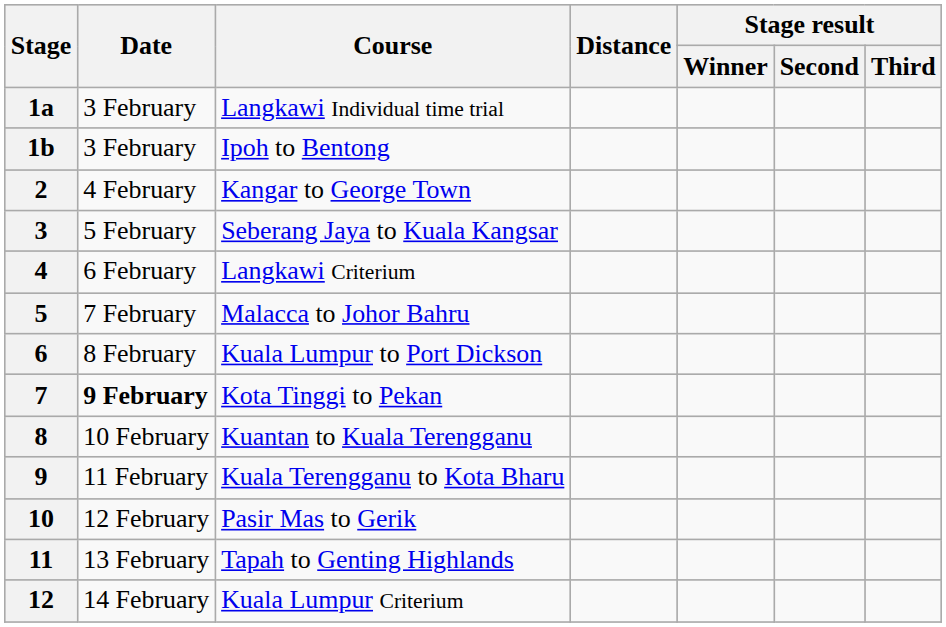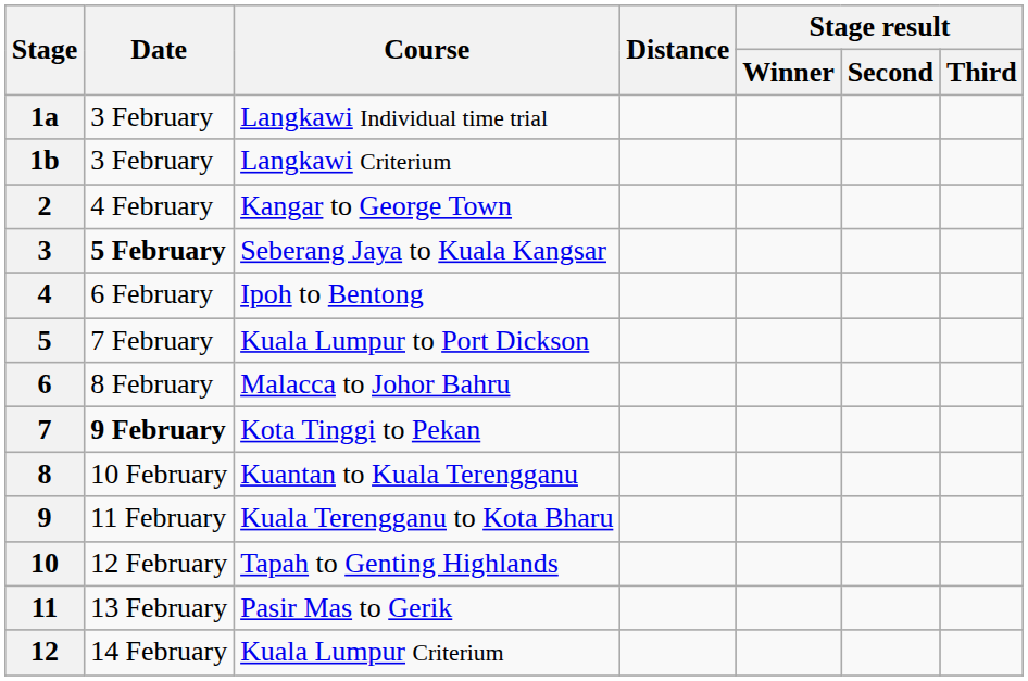1b | Course: Ipoh to Bentong -> Langkawi Criterium
3 | Date: normal -> bold
4 | Course: Langkawi Criterium -> Ipoh to Bentong
5 | Course: Malacca to Johor Bahru -> Kuala Lumpur to Port Dickson
6 | Course: Kuala Lumpur to Port Dickson -> Malacca to Johor Bahru
10 | Course: Pasir Mas to Gerik -> Tapah to Genting Highlands
11 | Course: Tapah to Genting Highlands -> Pasir Mas to Gerik
